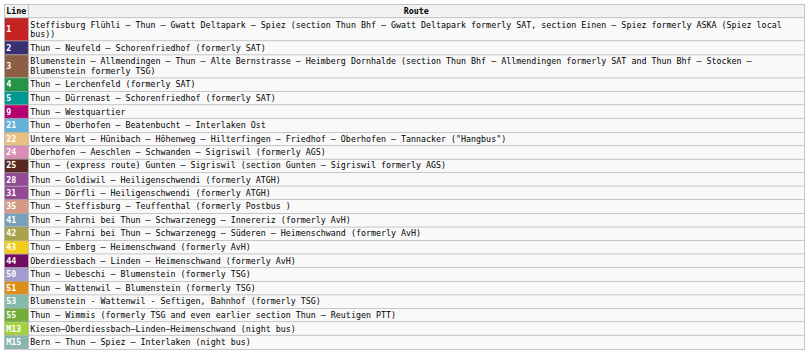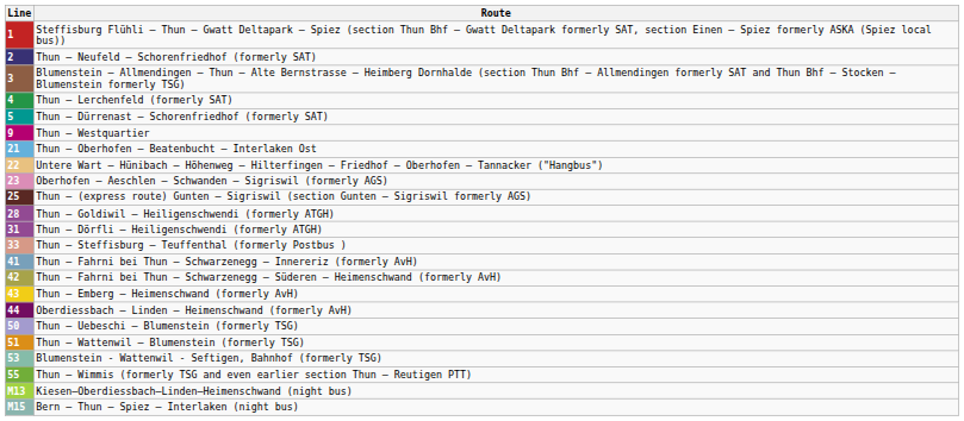Oberhofen – Aeschlen – Schwanden – Sigriswil (formerly AGS) | Line: 24 -> 23
Thun – Steffisburg – Teuffenthal (formerly Postbus ) | Line: 35 -> 33
